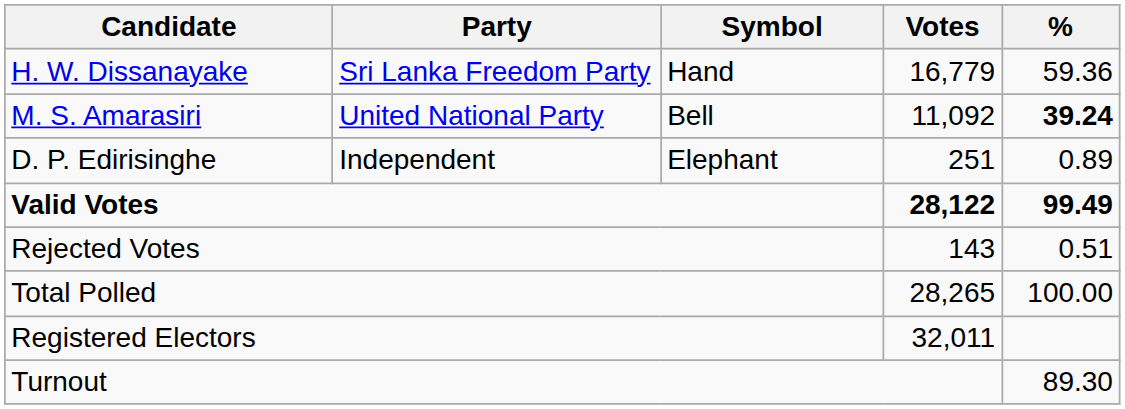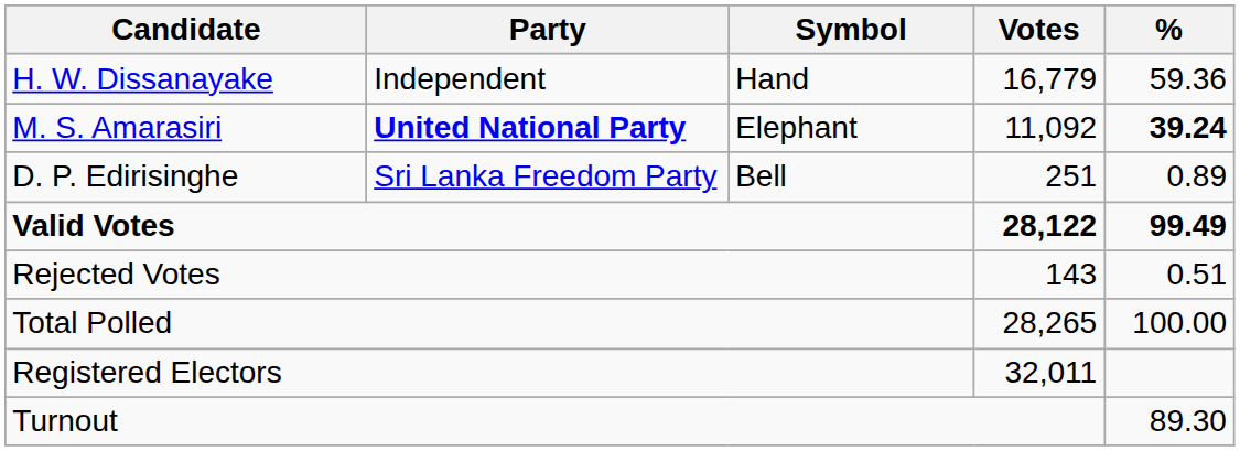H. W. Dissanayake | Party: Sri Lanka Freedom Party -> Independent
M. S. Amarasiri | Party: normal -> bold
M. S. Amarasiri | Symbol: Bell -> Elephant
D. P. Edirisinghe | Party: Independent -> Sri Lanka Freedom Party
D. P. Edirisinghe | Symbol: Elephant -> Bell
